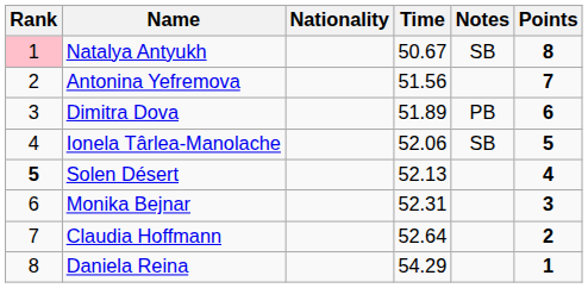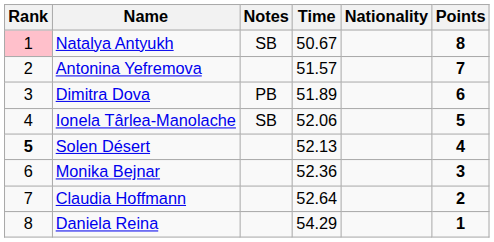columns swapped: Nationality <-> Notes
Antonina Yefremova | Time: 51.56 -> 51.57
Monika Bejnar | Time: 52.31 -> 52.36
